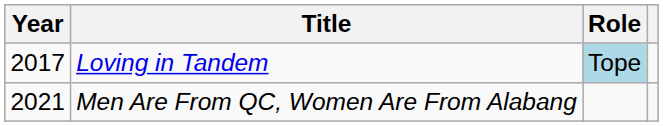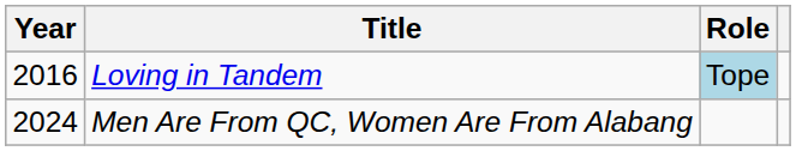Loving in Tandem | Year: 2017 -> 2016
Men Are From QC, Women Are From Alabang | Year: 2021 -> 2024
